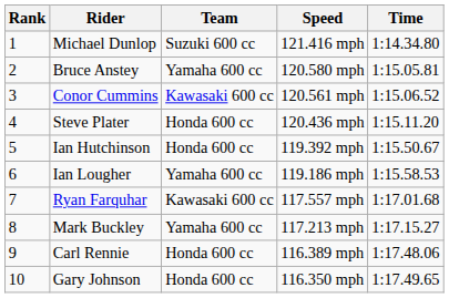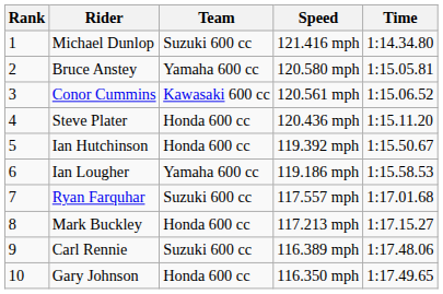Ryan Farquhar | Team: Kawasaki 600 cc -> Suzuki 600 cc
Mark Buckley | Team: Yamaha 600 cc -> Honda 600 cc
Carl Rennie | Team: Honda 600 cc -> Suzuki 600 cc
